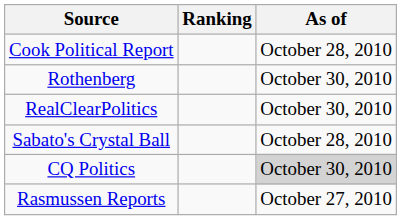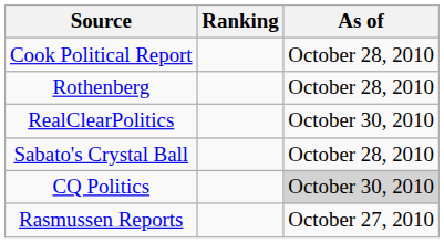Rothenberg | As of: October 30, 2010 -> October 28, 2010
